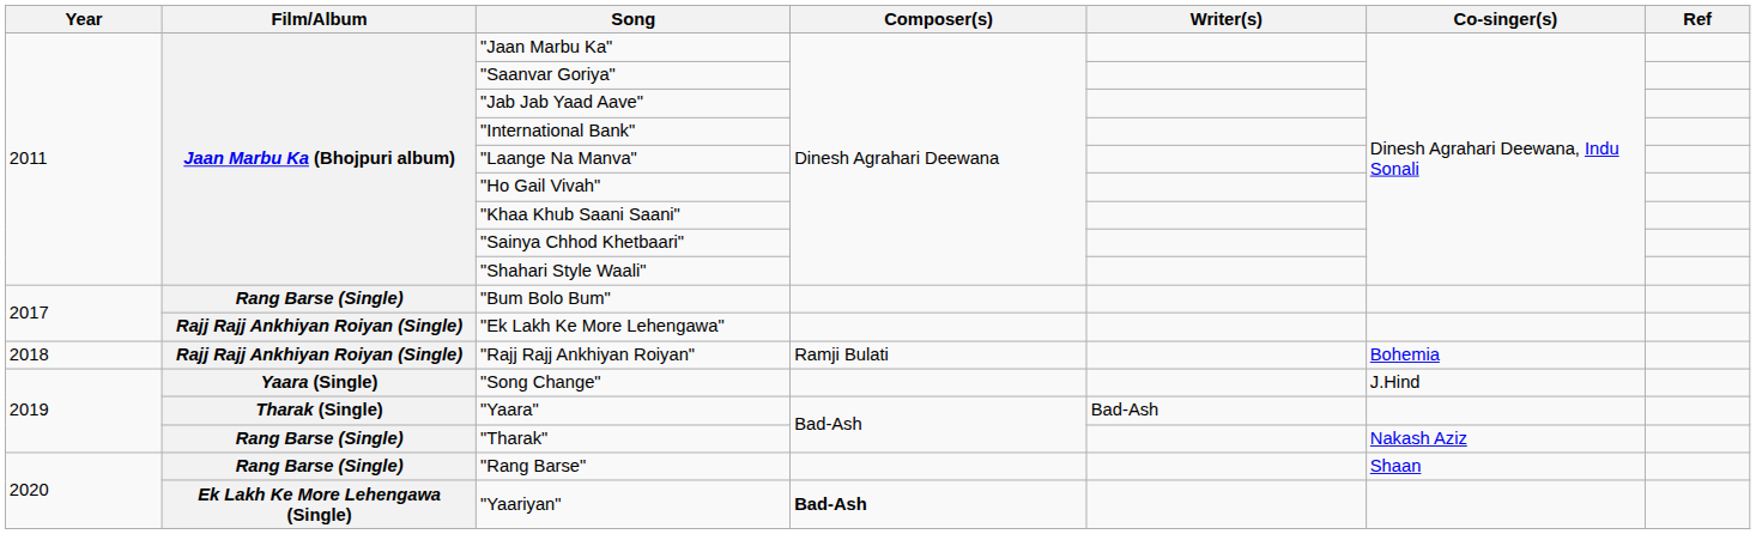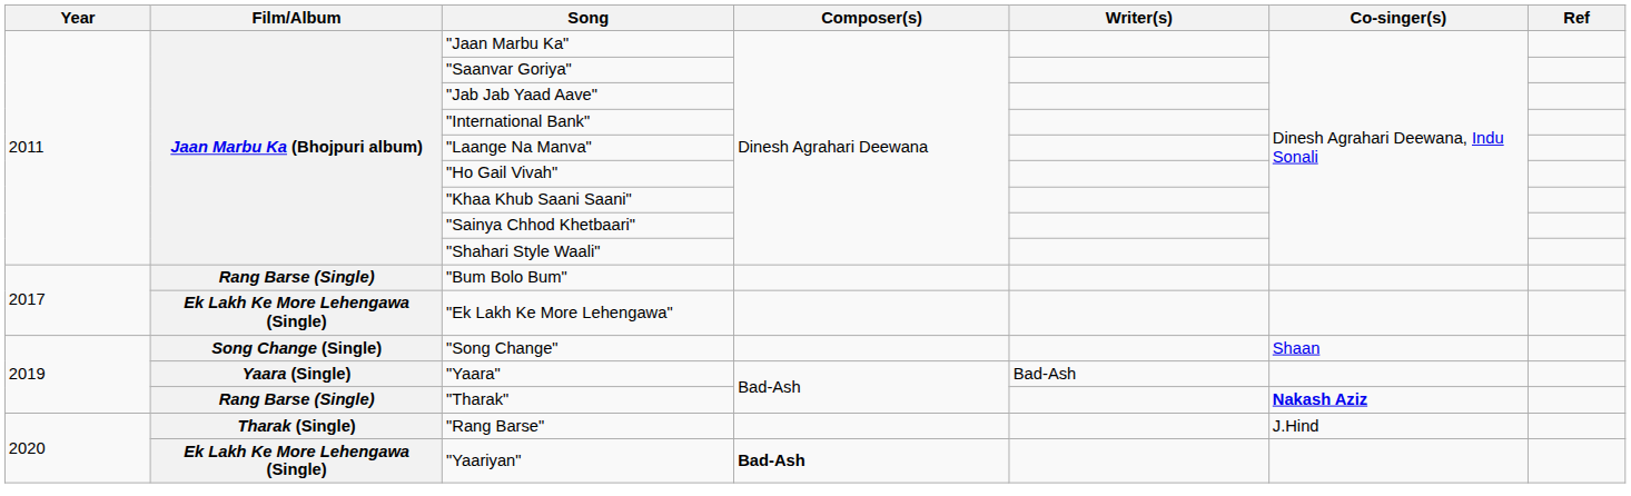"Ek Lakh Ke More Lehengawa" | Film/Album: Rajj Rajj Ankhiyan Roiyan (Single) -> Ek Lakh Ke More Lehengawa (Single)
- row: 2018 | Rajj Rajj Ankhiyan Roiyan (Single) | "Rajj Rajj Ankhiyan Roiyan" | Ramji Bulati | Bohemia
"Song Change" | Film/Album: Yaara (Single) -> Song Change (Single)
"Song Change" | Co-singer(s): J.Hind -> Shaan
"Yaara" | Film/Album: Tharak (Single) -> Yaara (Single)
"Tharak" | Co-singer(s): normal -> bold
"Rang Barse" | Film/Album: Rang Barse (Single) -> Tharak (Single)
"Rang Barse" | Co-singer(s): Shaan -> J.Hind
